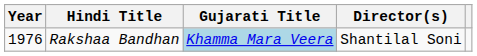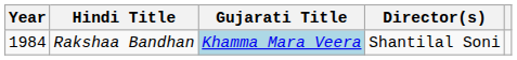Rakshaa Bandhan | Year: 1976 -> 1984
